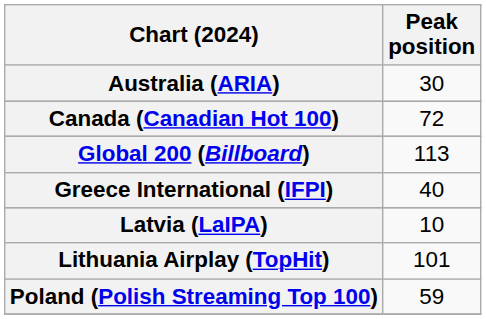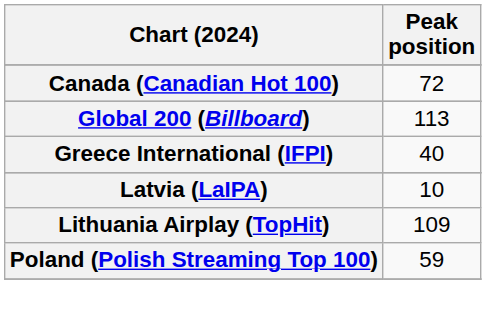- row: Australia (ARIA) | 30
Lithuania Airplay (TopHit) | Peak position: 101 -> 109
